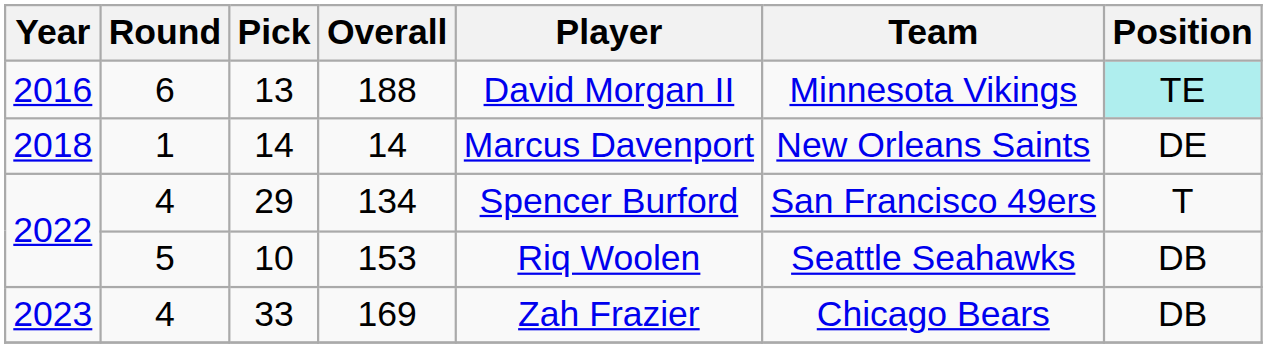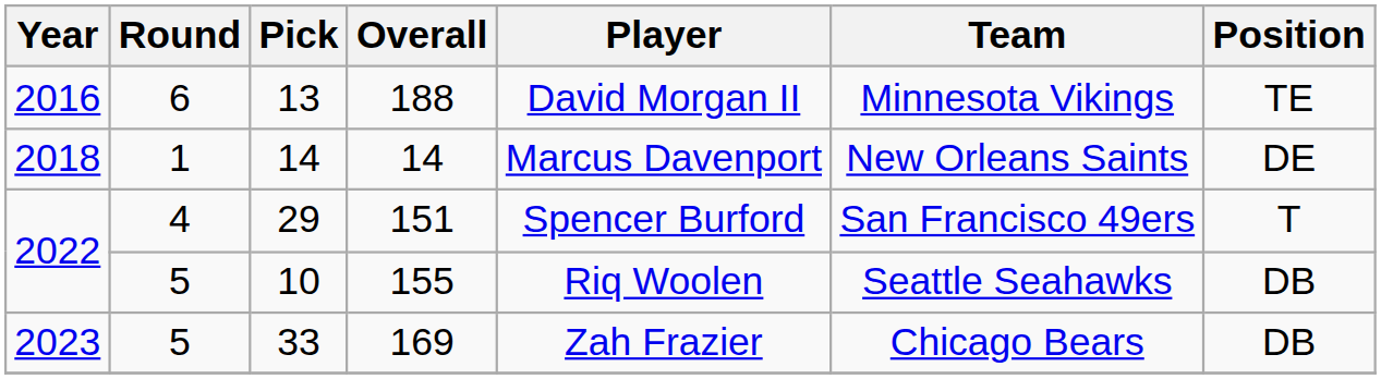13 | Position: paleturquoise background -> no background
29 | Overall: 134 -> 151
10 | Overall: 153 -> 155
33 | Round: 4 -> 5
